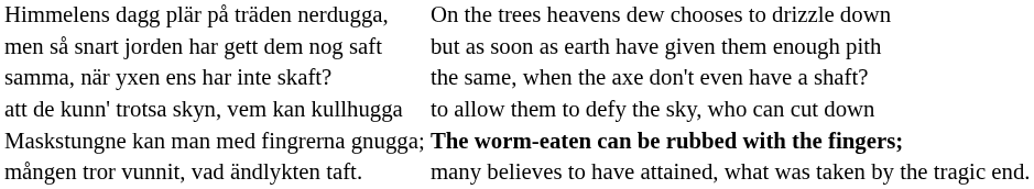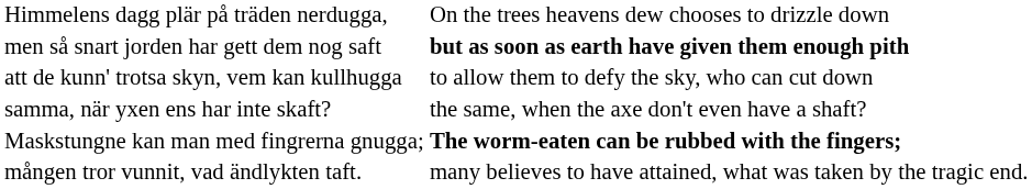men så snart jorden har gett dem nog saft | column 2: normal -> bold
rows swapped: att de kunn' trotsa skyn, vem kan kullhugga <-> samma, när yxen ens har inte skaft?
